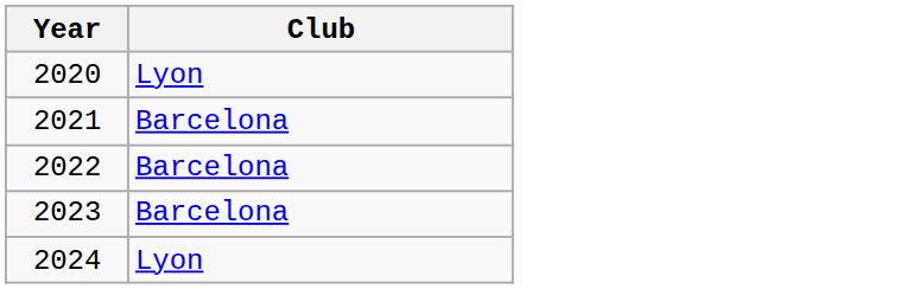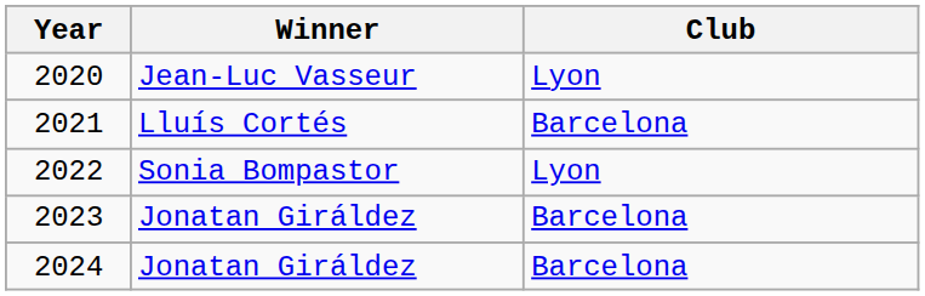+ column: Winner | Jean-Luc Vasseur | Lluís Cortés | Sonia Bompastor | Jonatan Giráldez | Jonatan Giráldez
2022 | Club: Barcelona -> Lyon
2024 | Club: Lyon -> Barcelona
